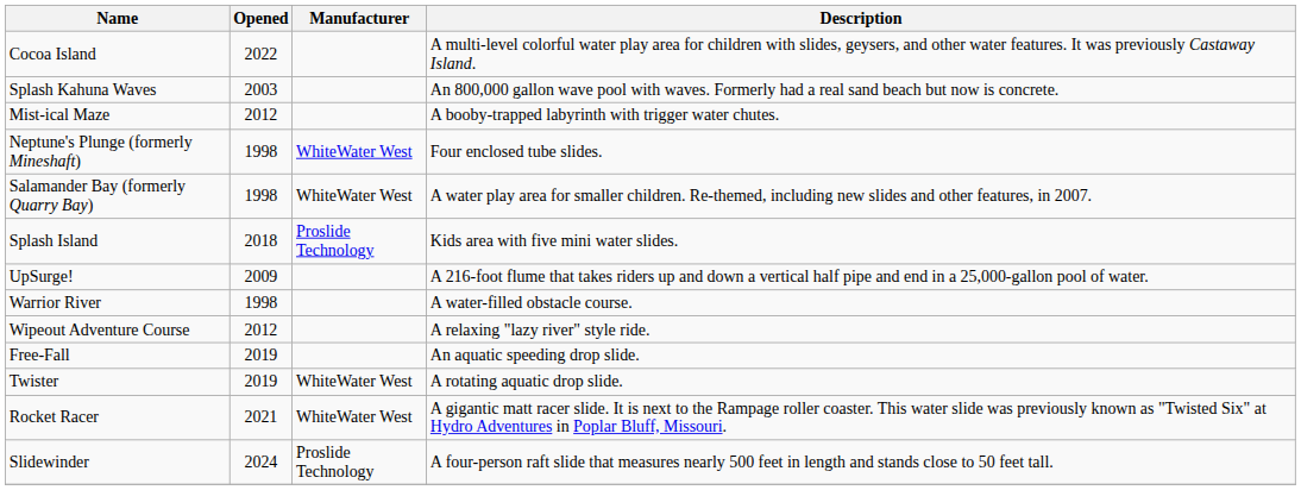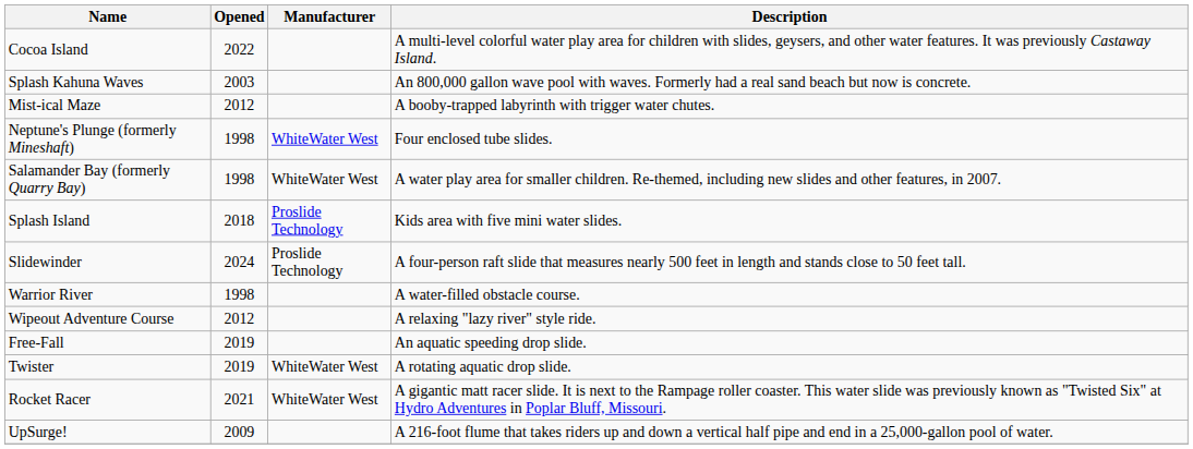rows swapped: UpSurge! <-> Slidewinder
